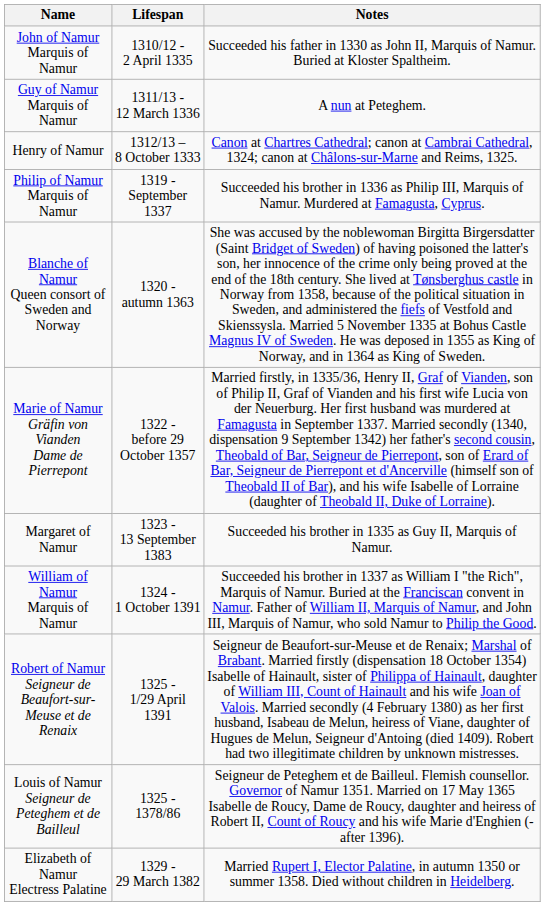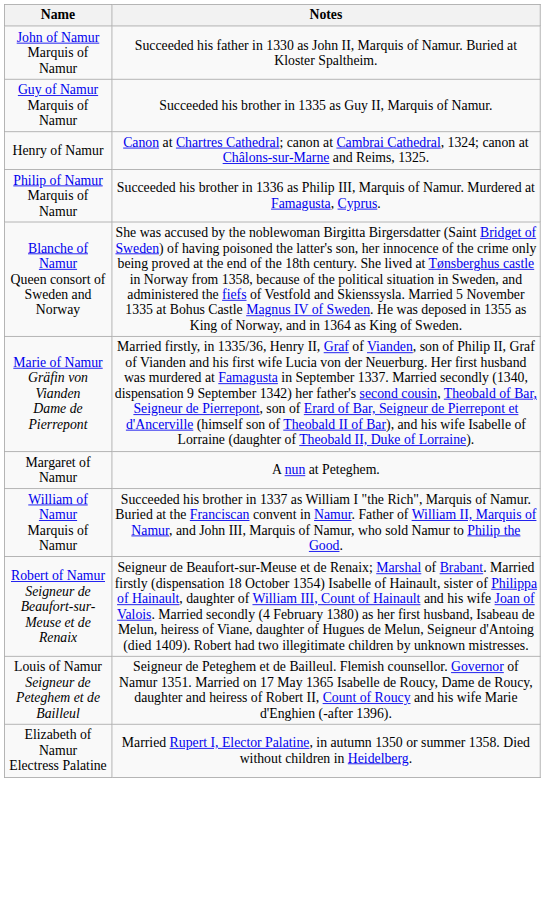- column: Lifespan | 1310/12 - 2 April 1335 | 1311/13 - 12 March 1336 | 1312/13 – 8 October 1333 | 1319 - September 1337 | 1320 - autumn 1363 | 1322 - before 29 October 1357 | 1323 - 13 September 1383 | 1324 - 1 October 1391 | 1325 - 1/29 April 1391 | 1325 - 1378/86 | 1329 - 29 March 1382
Guy of Namur Marquis of Namur | Notes: A nun at Peteghem. -> Succeeded his brother in 1335 as Guy II, Marquis of Namur.
Margaret of Namur | Notes: Succeeded his brother in 1335 as Guy II, Marquis of Namur. -> A nun at Peteghem.
